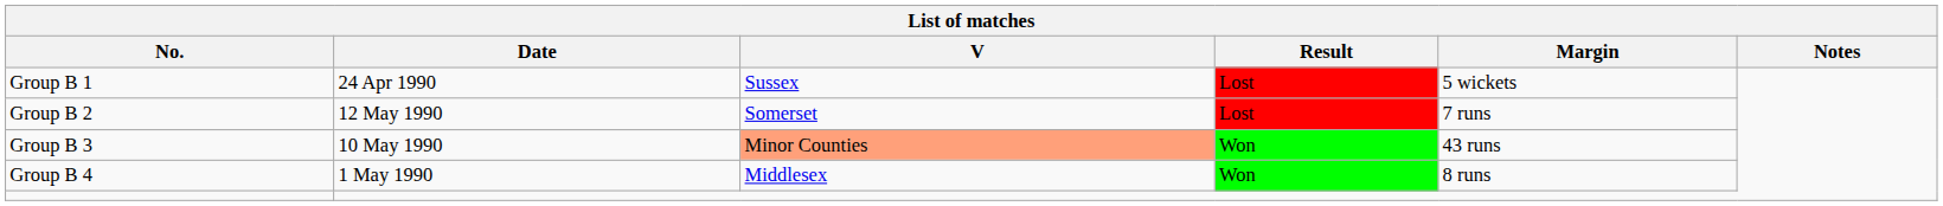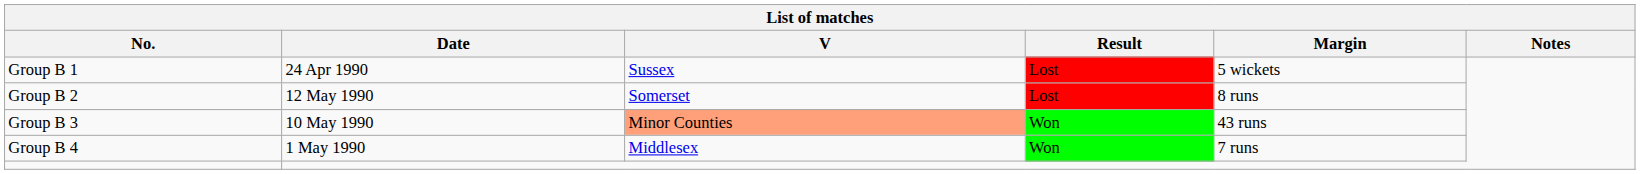Group B 2 | Margin: 7 runs -> 8 runs
Group B 4 | Margin: 8 runs -> 7 runs
